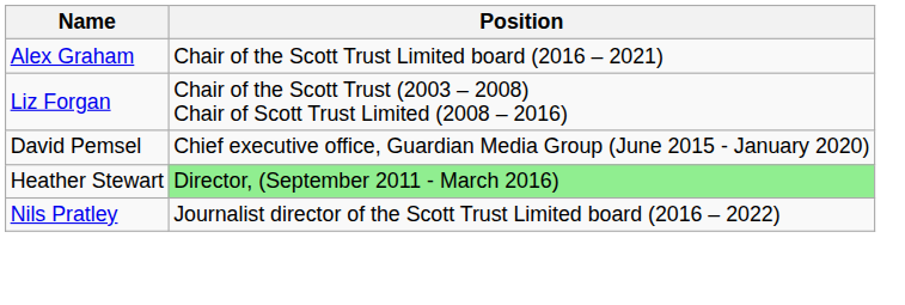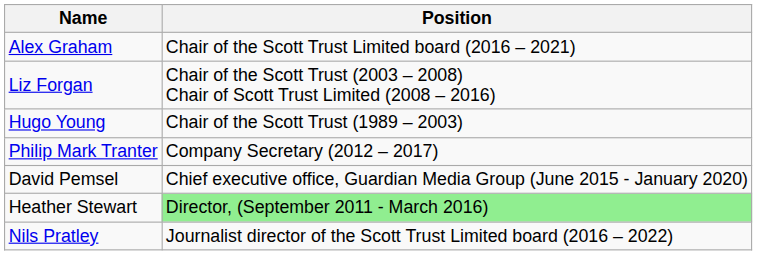+ row: Hugo Young | Chair of the Scott Trust (1989 – 2003)
+ row: Philip Mark Tranter | Company Secretary (2012 – 2017)
